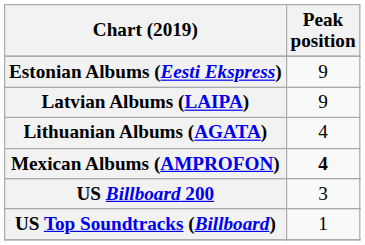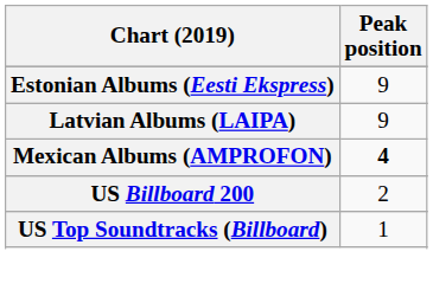- row: Lithuanian Albums (AGATA) | 4
US Billboard 200 | Peak position: 3 -> 2
